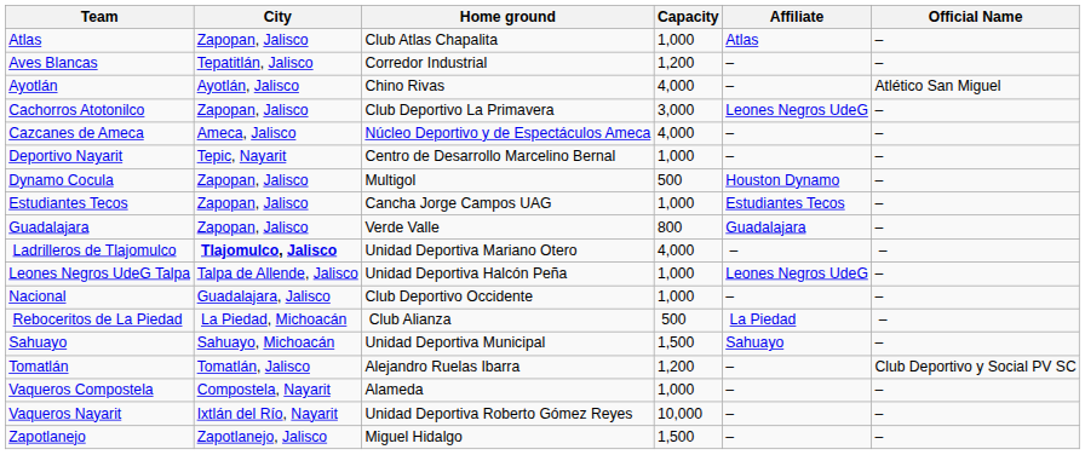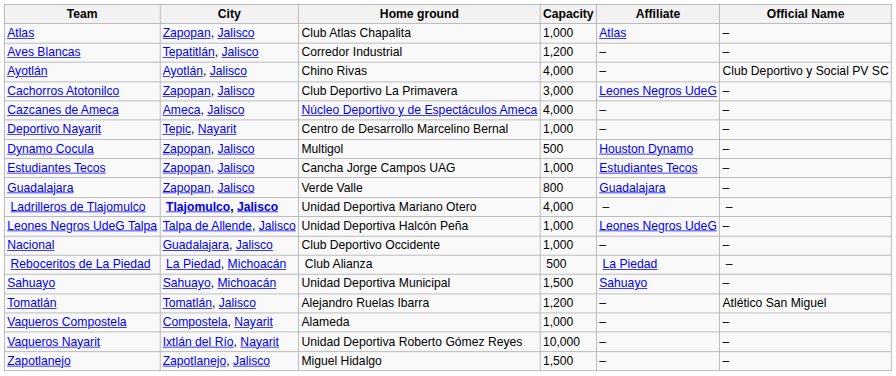Ayotlán | Official Name: Atlético San Miguel -> Club Deportivo y Social PV SC
Tomatlán | Official Name: Club Deportivo y Social PV SC -> Atlético San Miguel
